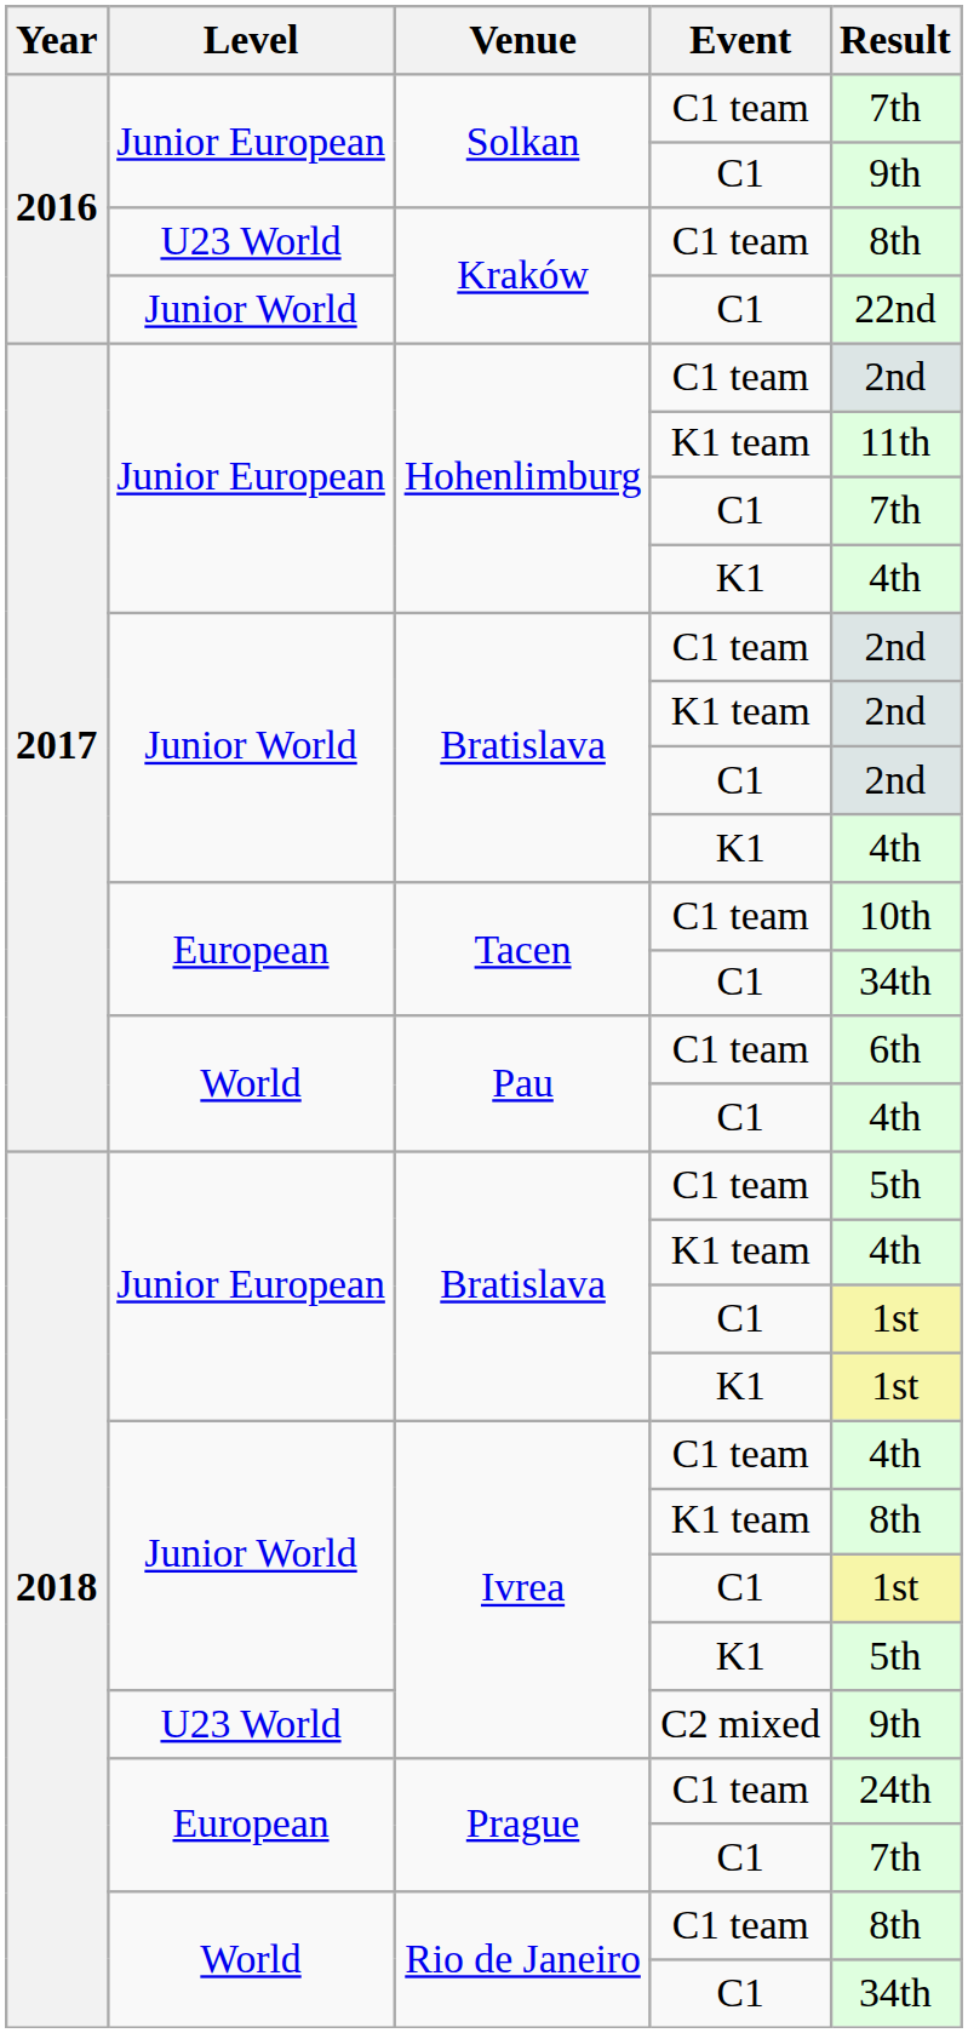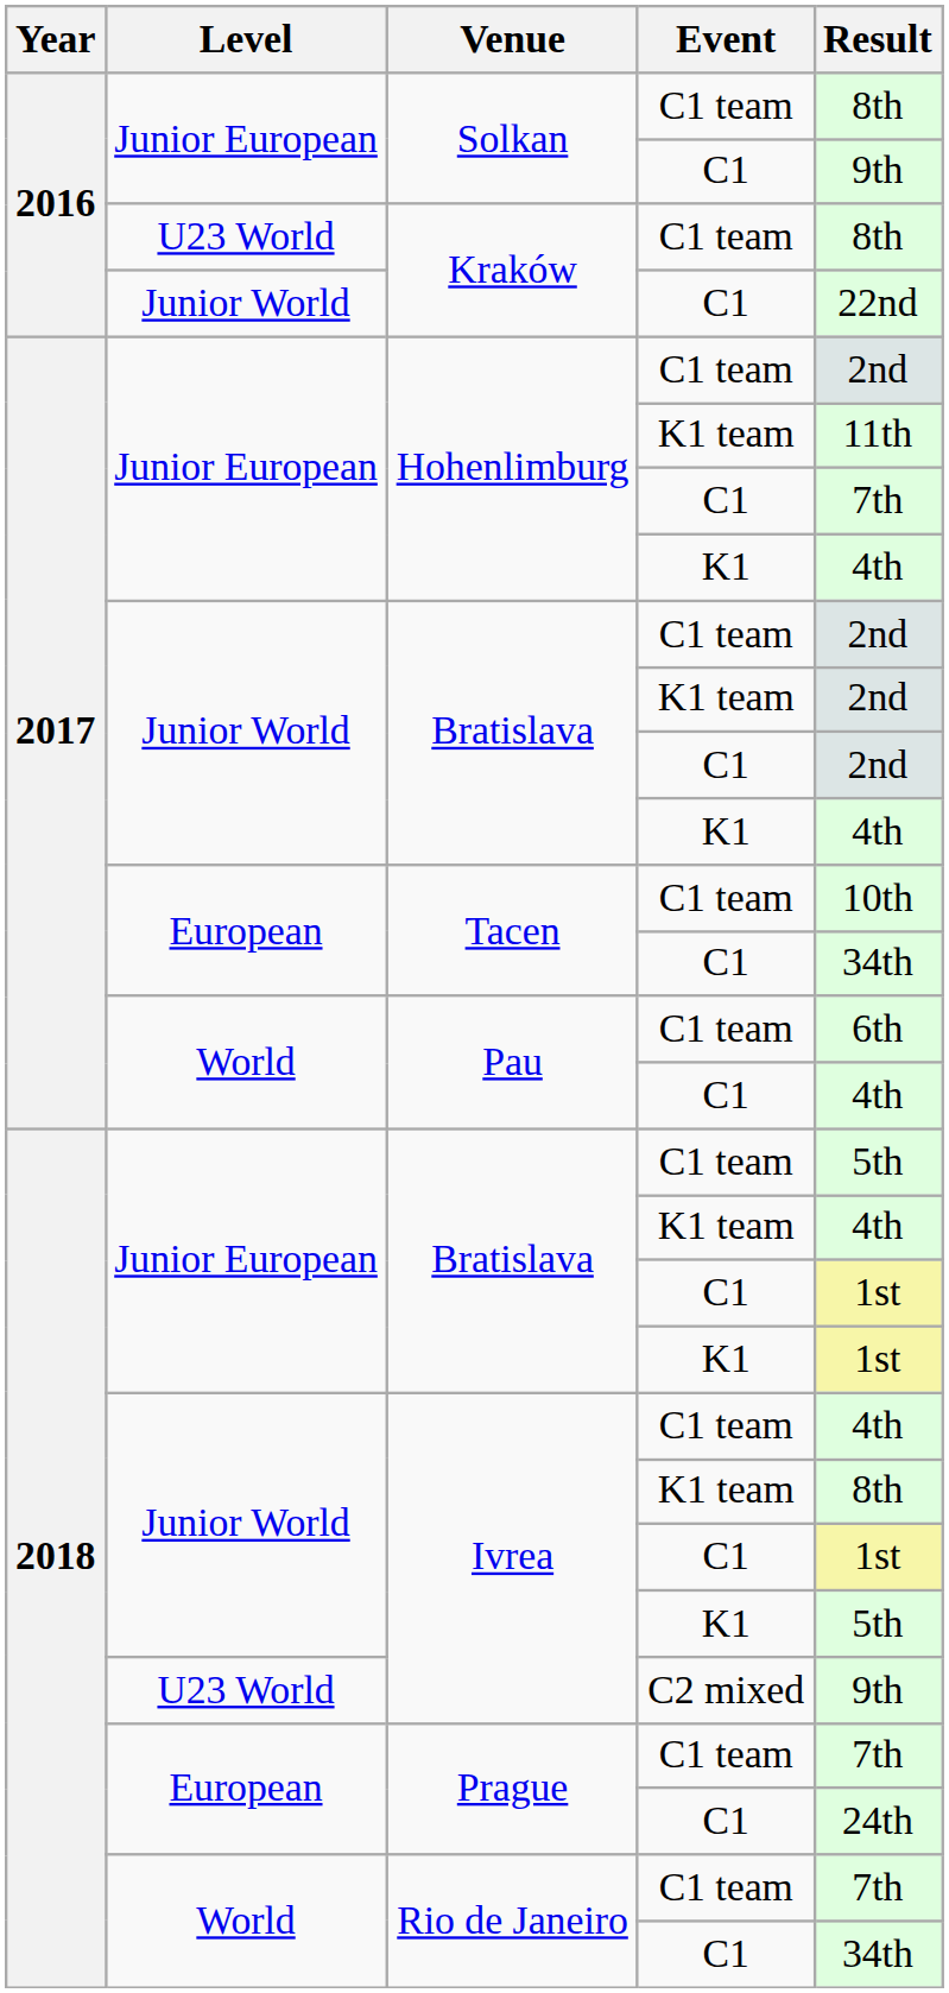Solkan / C1 team | Result: 7th -> 8th
Prague / C1 team | Result: 24th -> 7th
Prague / C1 | Result: 7th -> 24th
Rio de Janeiro / C1 team | Result: 8th -> 7th
